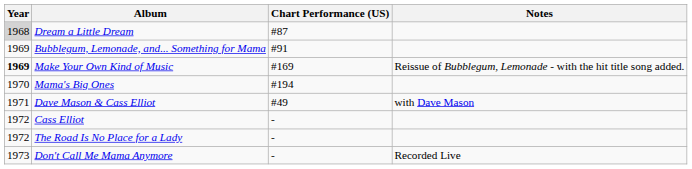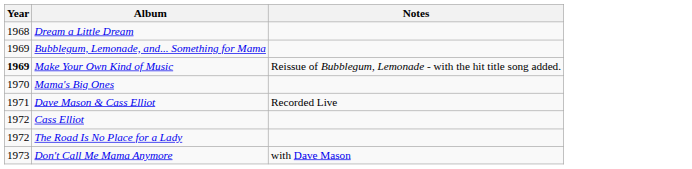- column: Chart Performance (US) | #87 | #91 | #169 | #194 | #49 | - | - | -
Dream a Little Dream | Year: lightgrey background -> no background
Dave Mason & Cass Elliot | Notes: with Dave Mason -> Recorded Live
Don't Call Me Mama Anymore | Notes: Recorded Live -> with Dave Mason
